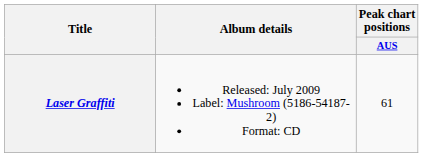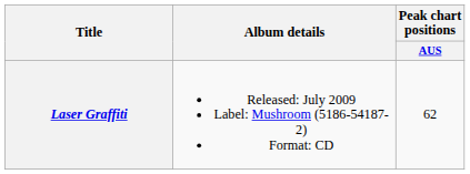Laser Graffiti | Peak chart positions / AUS: 61 -> 62
